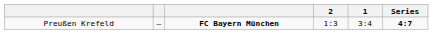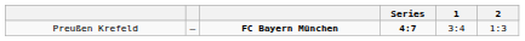columns swapped: Series <-> 2
